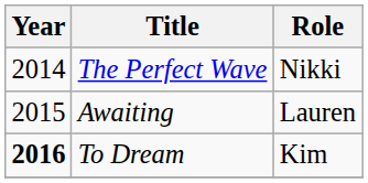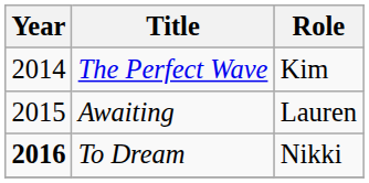The Perfect Wave | Role: Nikki -> Kim
To Dream | Role: Kim -> Nikki
